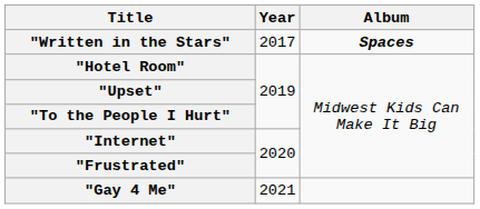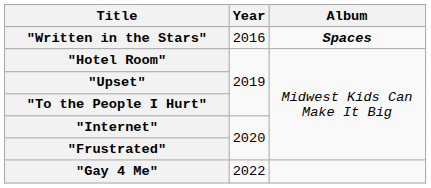"Written in the Stars" | Year: 2017 -> 2016
"Gay 4 Me" | Year: 2021 -> 2022
